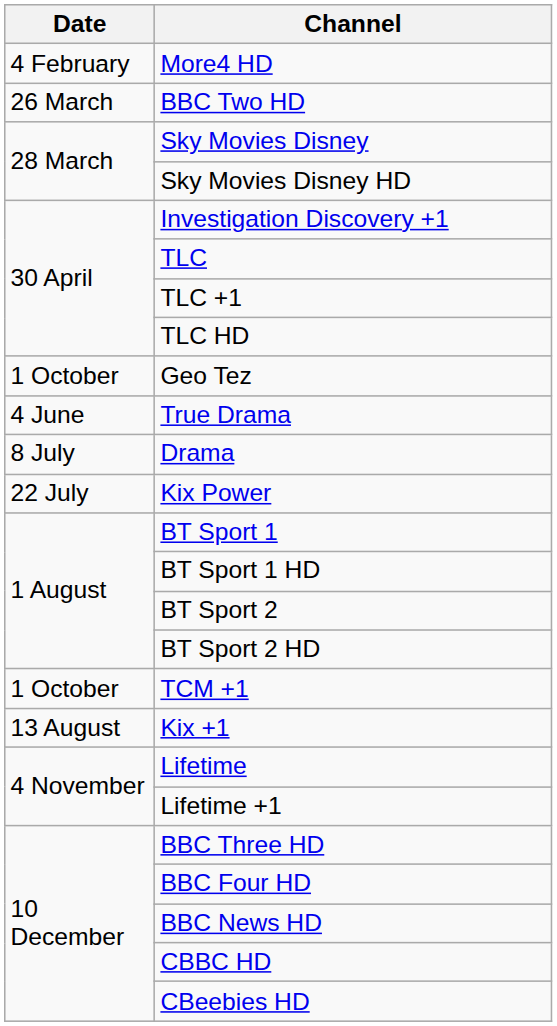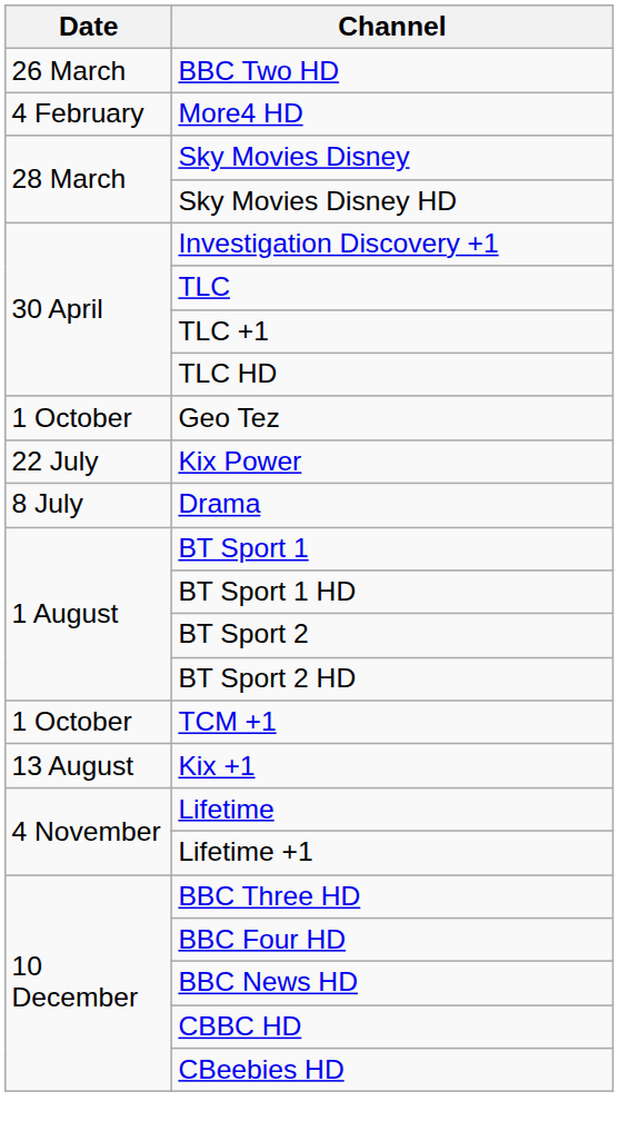rows swapped: More4 HD <-> BBC Two HD
- row: 4 June | True Drama
rows swapped: Drama <-> Kix Power
